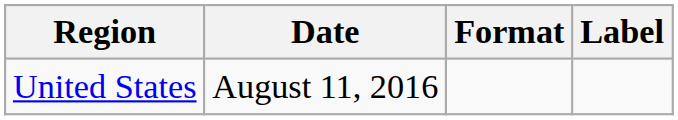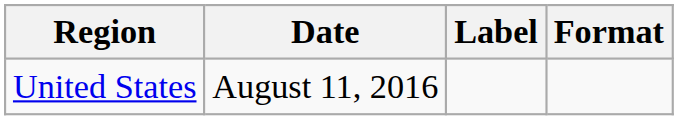columns swapped: Format <-> Label
